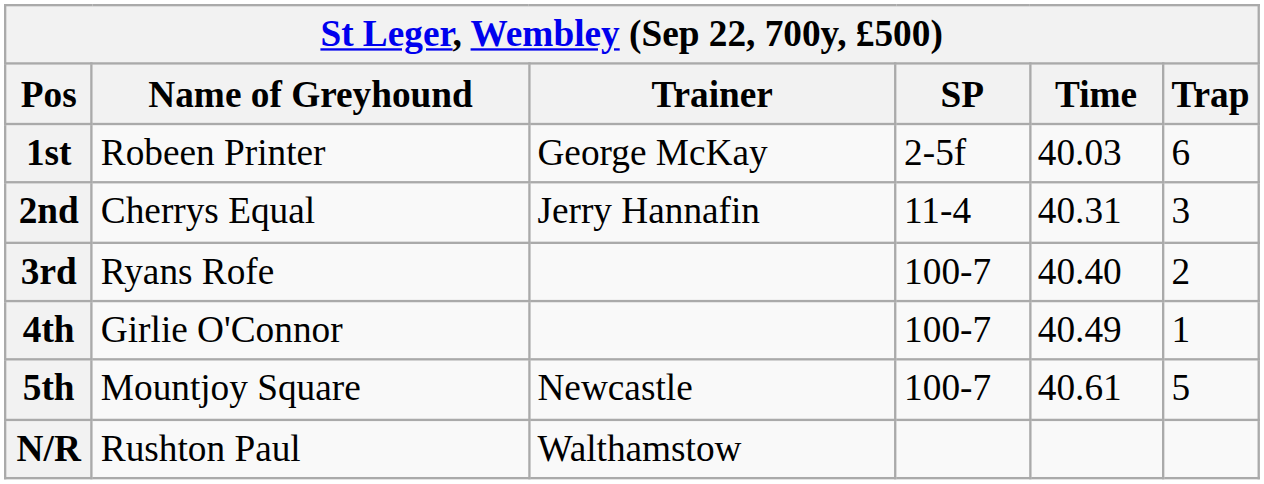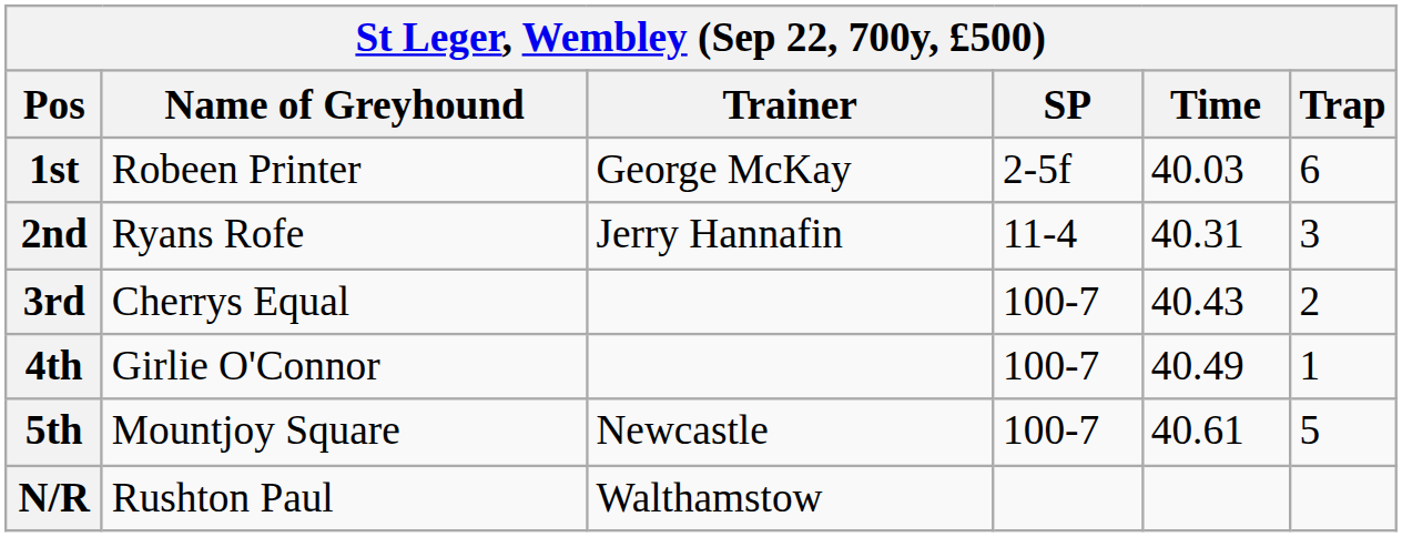2nd | Name of Greyhound: Cherrys Equal -> Ryans Rofe
3rd | Name of Greyhound: Ryans Rofe -> Cherrys Equal
3rd | Time: 40.40 -> 40.43
